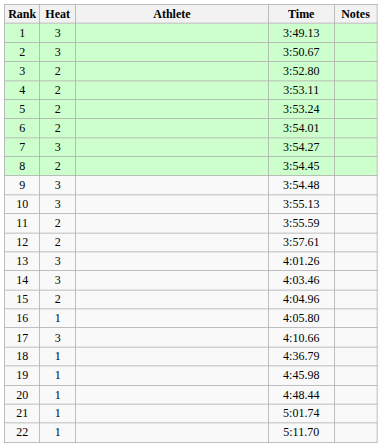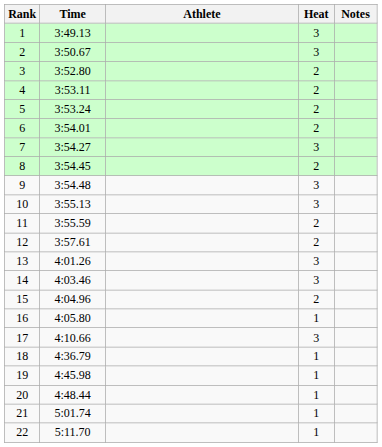columns swapped: Heat <-> Time
